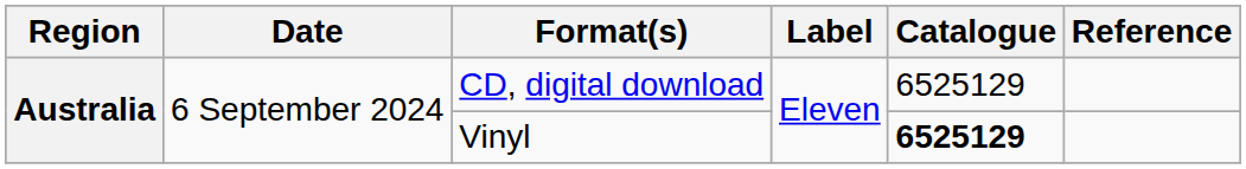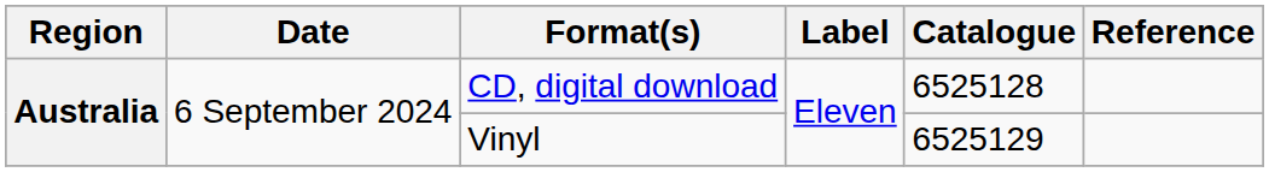CD, digital download | Catalogue: 6525129 -> 6525128
Vinyl | Catalogue: bold -> normal
